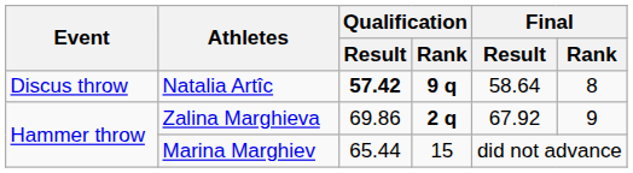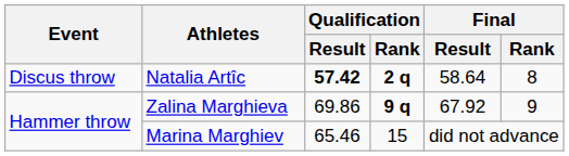Natalia Artîc | Qualification / Rank: 9 q -> 2 q
Zalina Marghieva | Qualification / Rank: 2 q -> 9 q
Marina Marghiev | Qualification / Result: 65.44 -> 65.46
